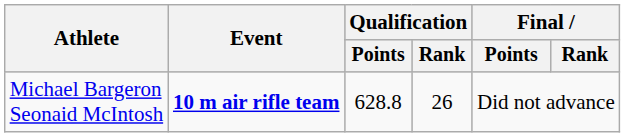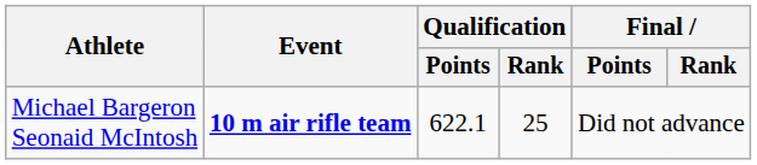Michael Bargeron Seonaid McIntosh | Qualification / Points: 628.8 -> 622.1
Michael Bargeron Seonaid McIntosh | Qualification / Rank: 26 -> 25
